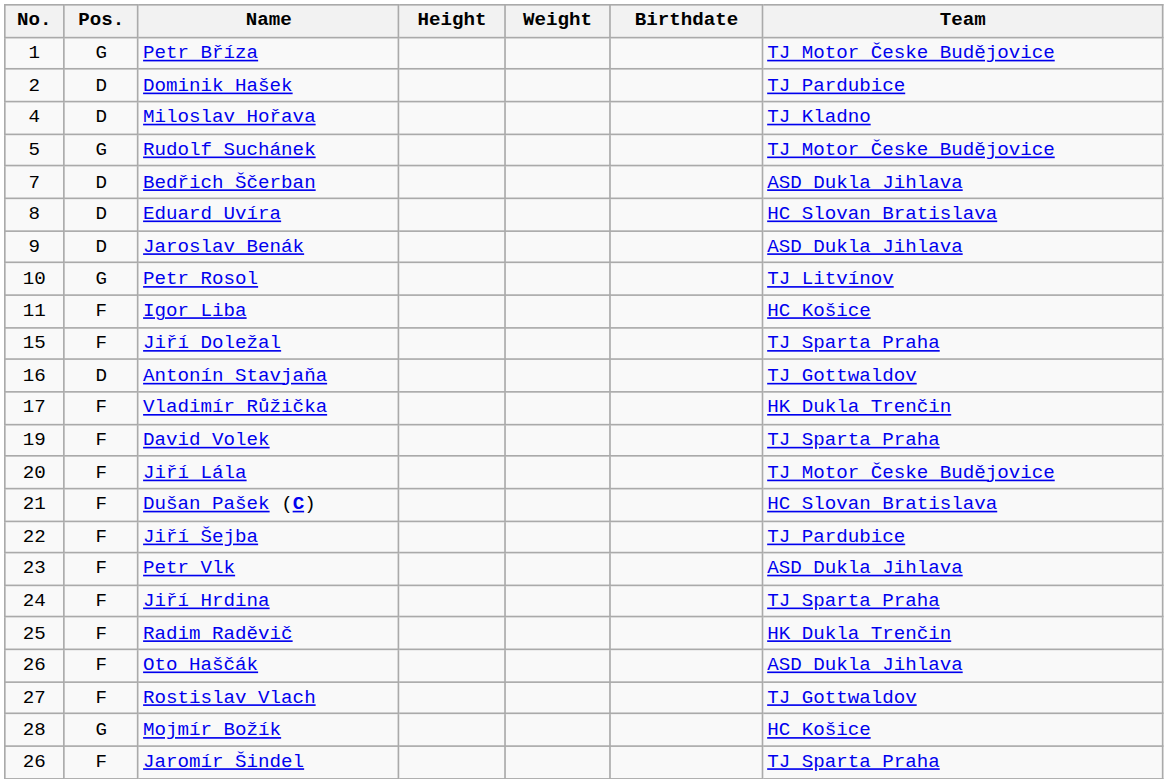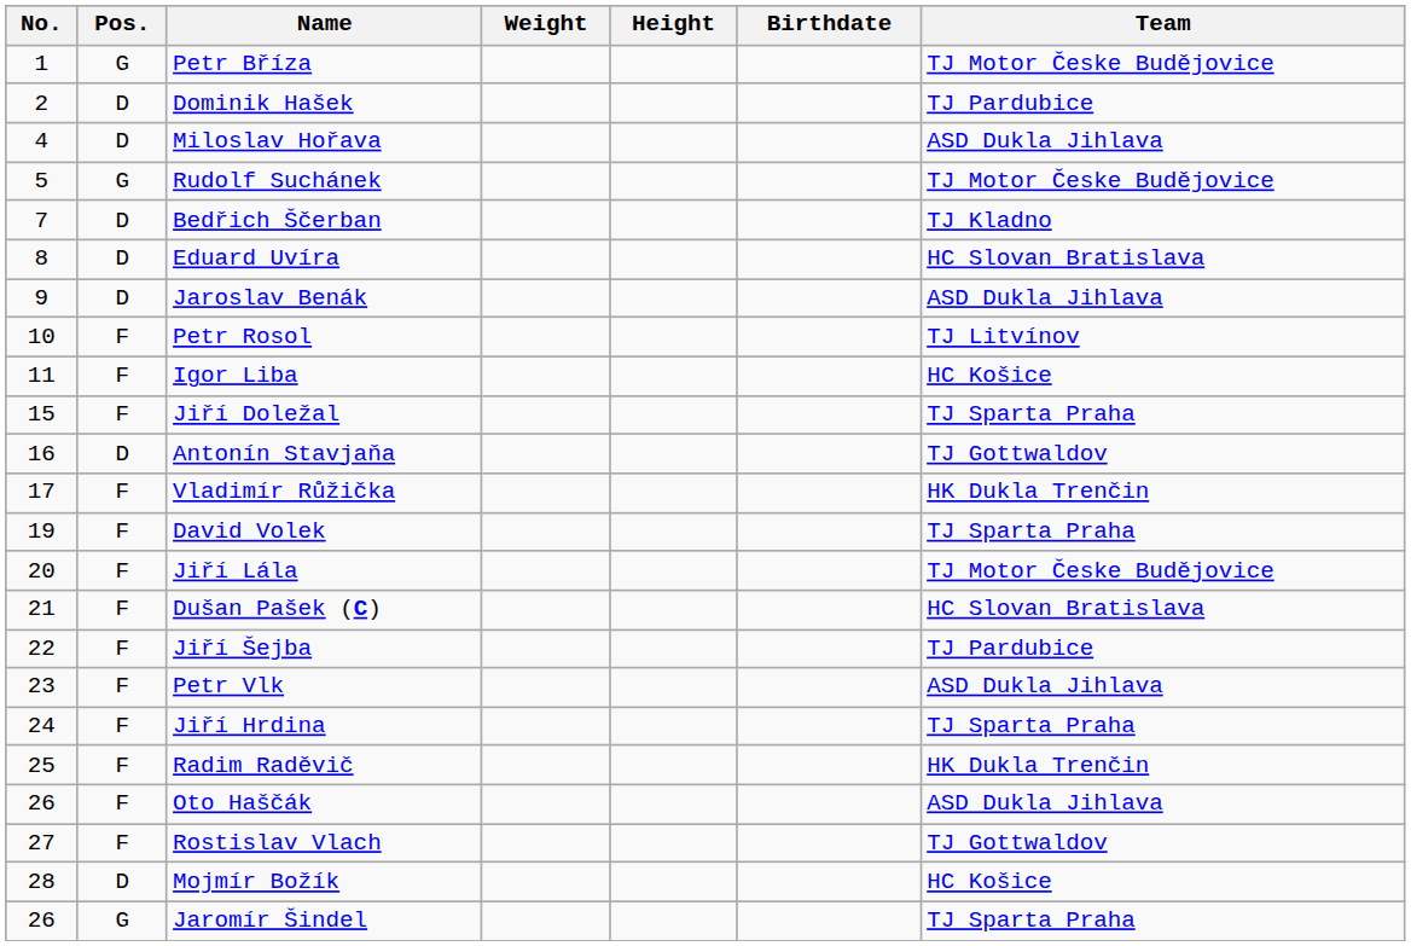columns swapped: Height <-> Weight
Miloslav Hořava | Team: TJ Kladno -> ASD Dukla Jihlava
Bedřich Ščerban | Team: ASD Dukla Jihlava -> TJ Kladno
Petr Rosol | Pos.: G -> F
Mojmír Božík | Pos.: G -> D
Jaromír Šindel | Pos.: F -> G
